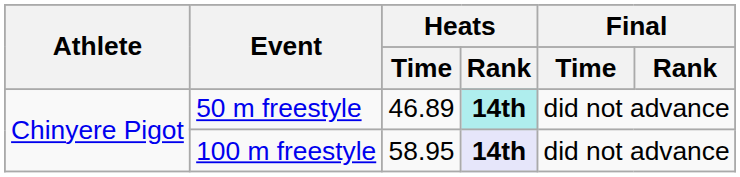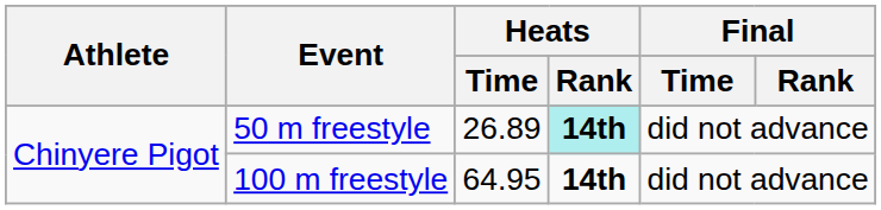50 m freestyle | Heats / Time: 46.89 -> 26.89
100 m freestyle | Heats / Time: 58.95 -> 64.95
100 m freestyle | Heats / Rank: lavender background -> no background
